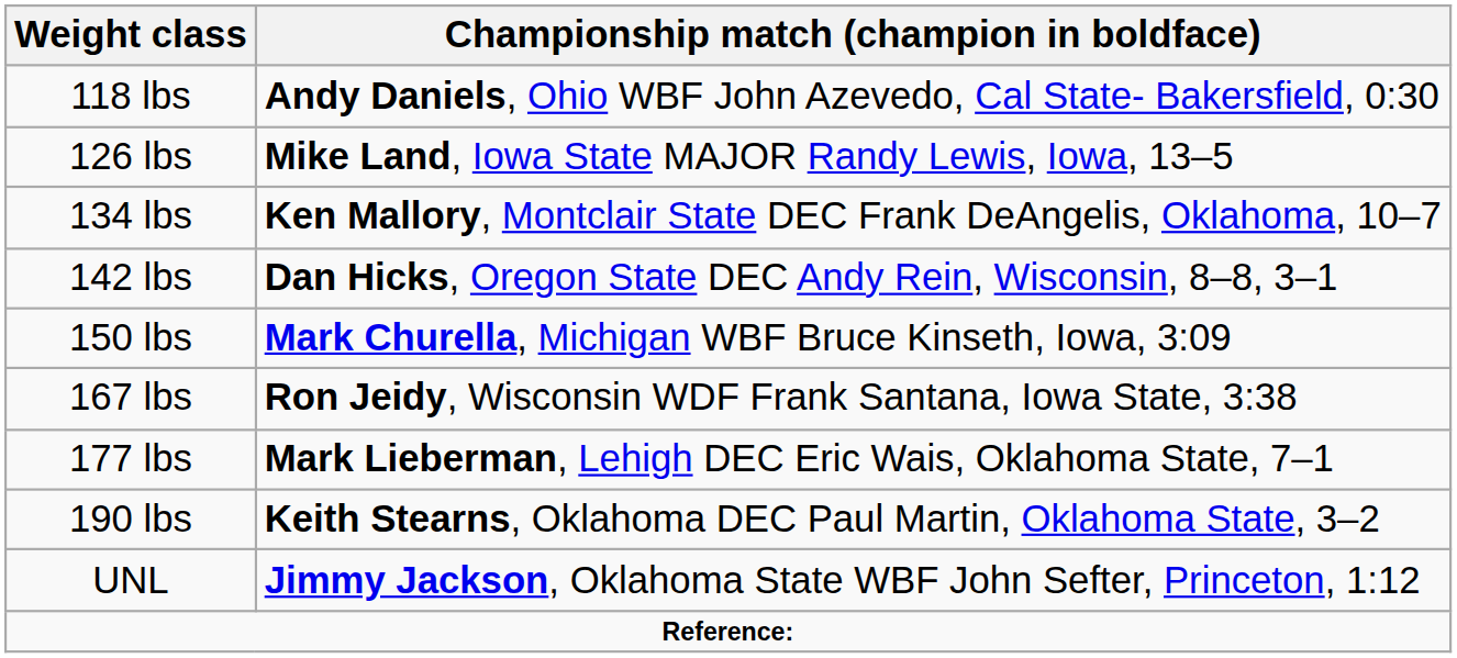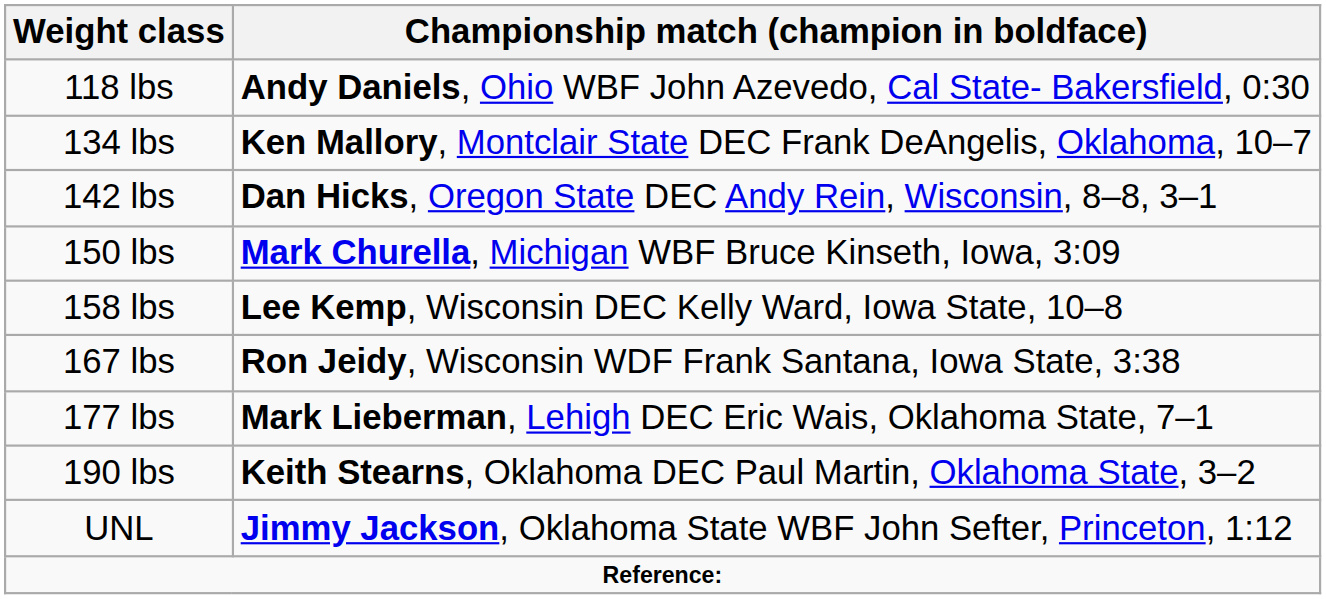- row: 126 lbs | Mike Land, Iowa State MAJOR Randy Lewis, Iowa, 13–5
+ row: 158 lbs | Lee Kemp, Wisconsin DEC Kelly Ward, Iowa State, 10–8
